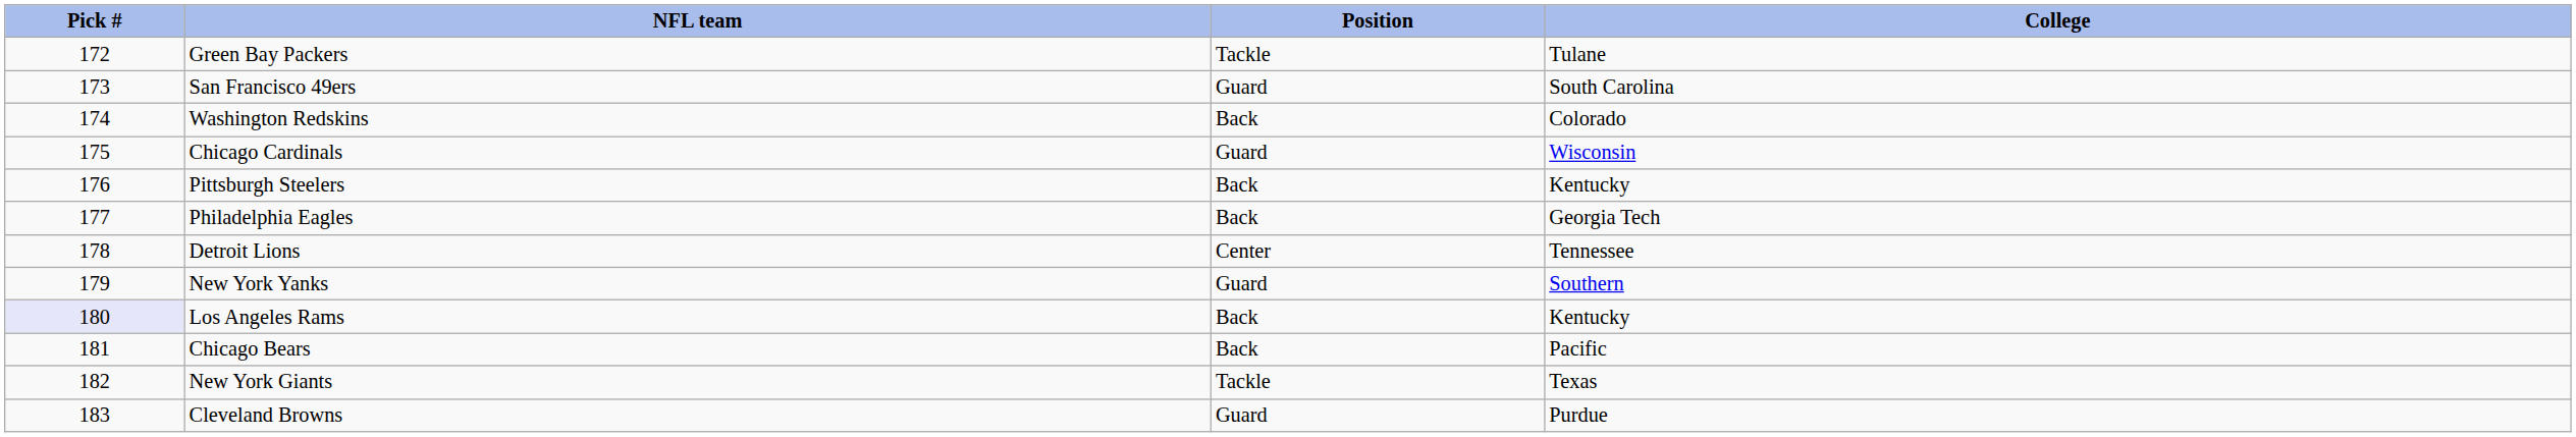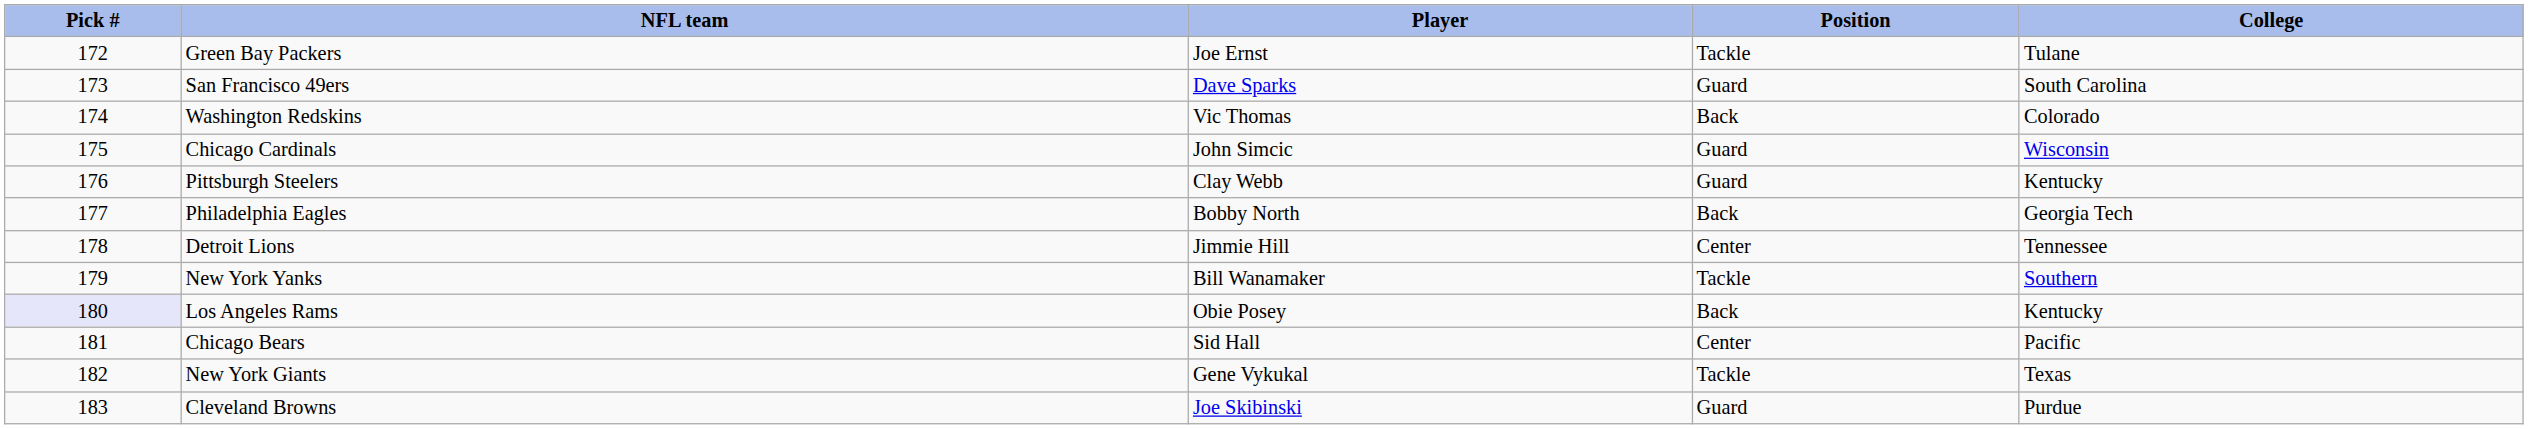+ column: Player | Joe Ernst | Dave Sparks | Vic Thomas | John Simcic | Clay Webb | Bobby North | Jimmie Hill | Bill Wanamaker | Obie Posey | Sid Hall | Gene Vykukal | Joe Skibinski
Pittsburgh Steelers | Position: Back -> Guard
New York Yanks | Position: Guard -> Tackle
Chicago Bears | Position: Back -> Center
